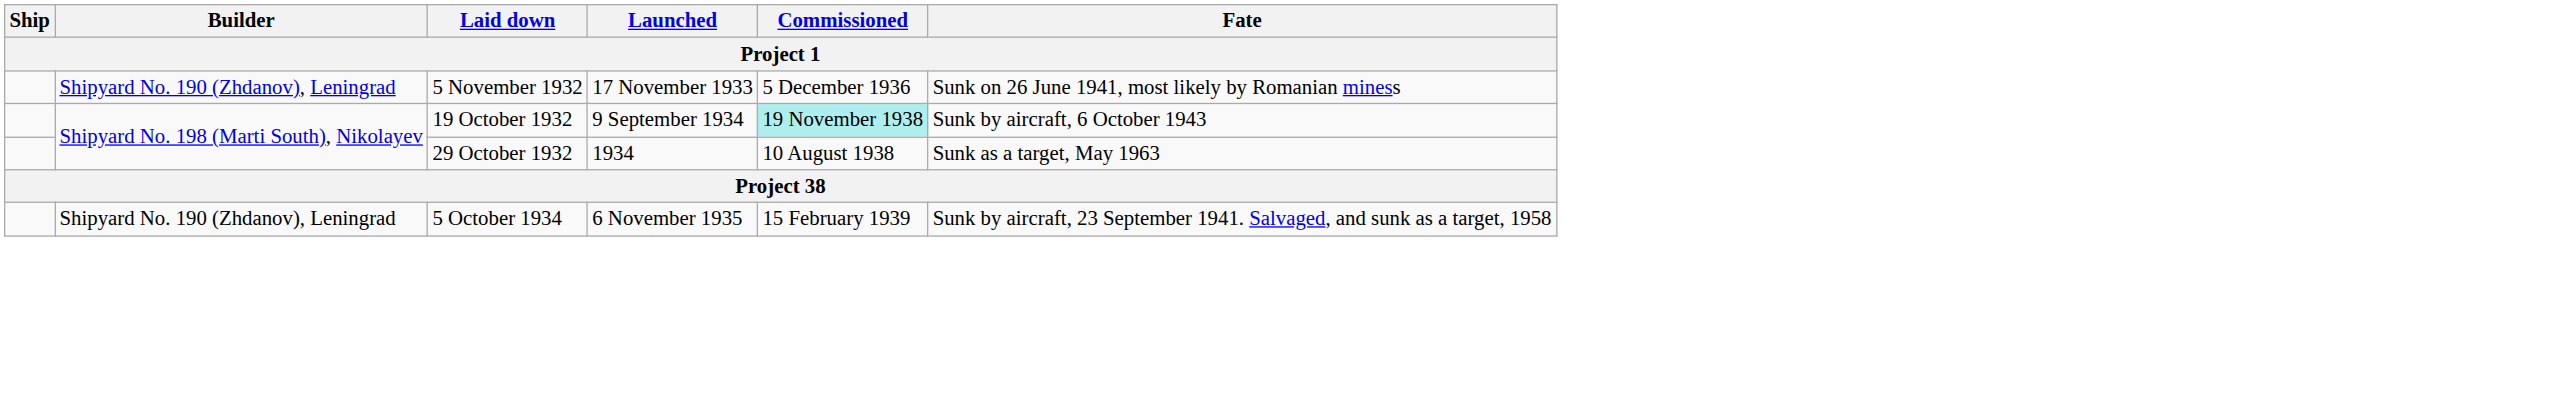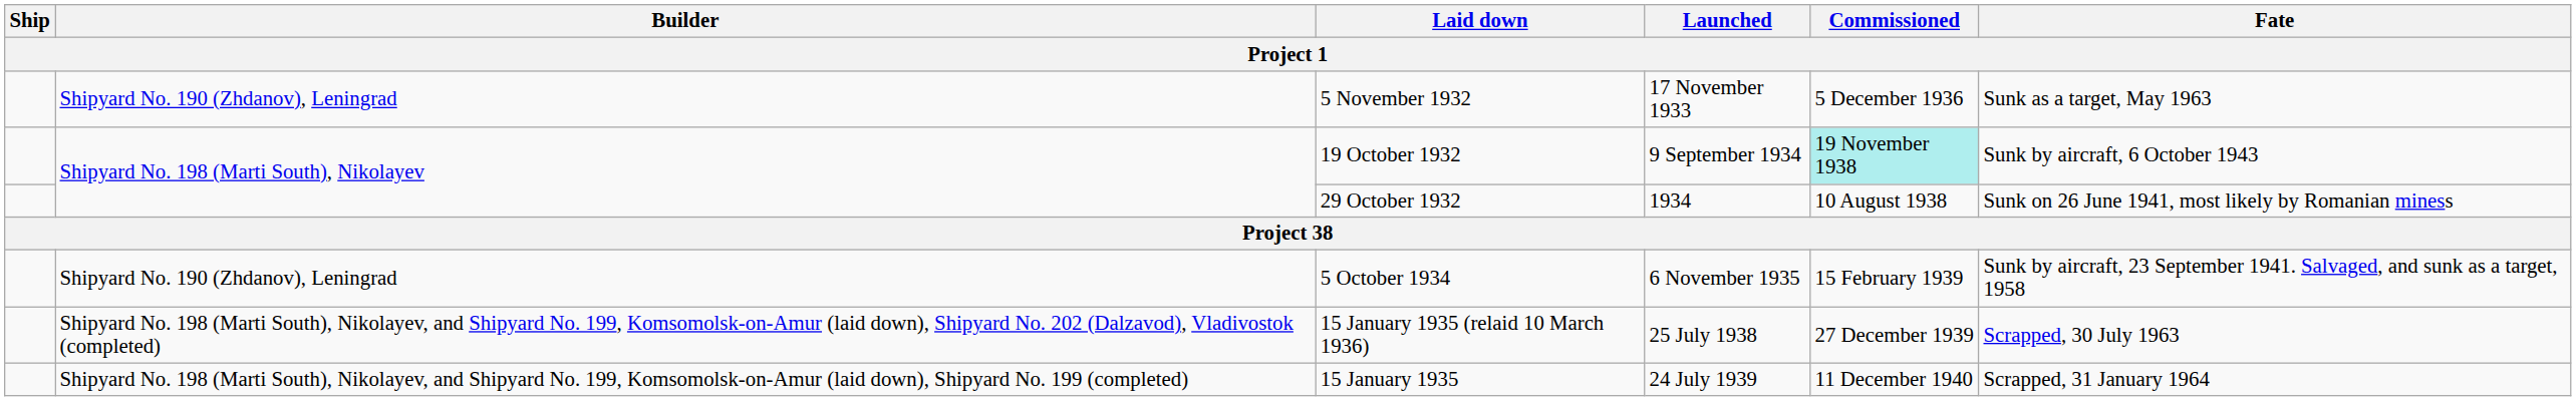5 November 1932 | Fate: Sunk on 26 June 1941, most likely by Romanian miness -> Sunk as a target, May 1963
29 October 1932 | Fate: Sunk as a target, May 1963 -> Sunk on 26 June 1941, most likely by Romanian miness
+ row: Shipyard No. 198 (Marti South), Nikolayev, and Shipyard No. 199, Komsomolsk-on-Amur (laid down), Shipyard No. 202 (Dalzavod), Vladivostok (completed) | 15 January 1935 (relaid 10 March 1936) | 25 July 1938 | 27 December 1939 | Scrapped, 30 July 1963
+ row: Shipyard No. 198 (Marti South), Nikolayev, and Shipyard No. 199, Komsomolsk-on-Amur (laid down), Shipyard No. 199 (completed) | 15 January 1935 | 24 July 1939 | 11 December 1940 | Scrapped, 31 January 1964
